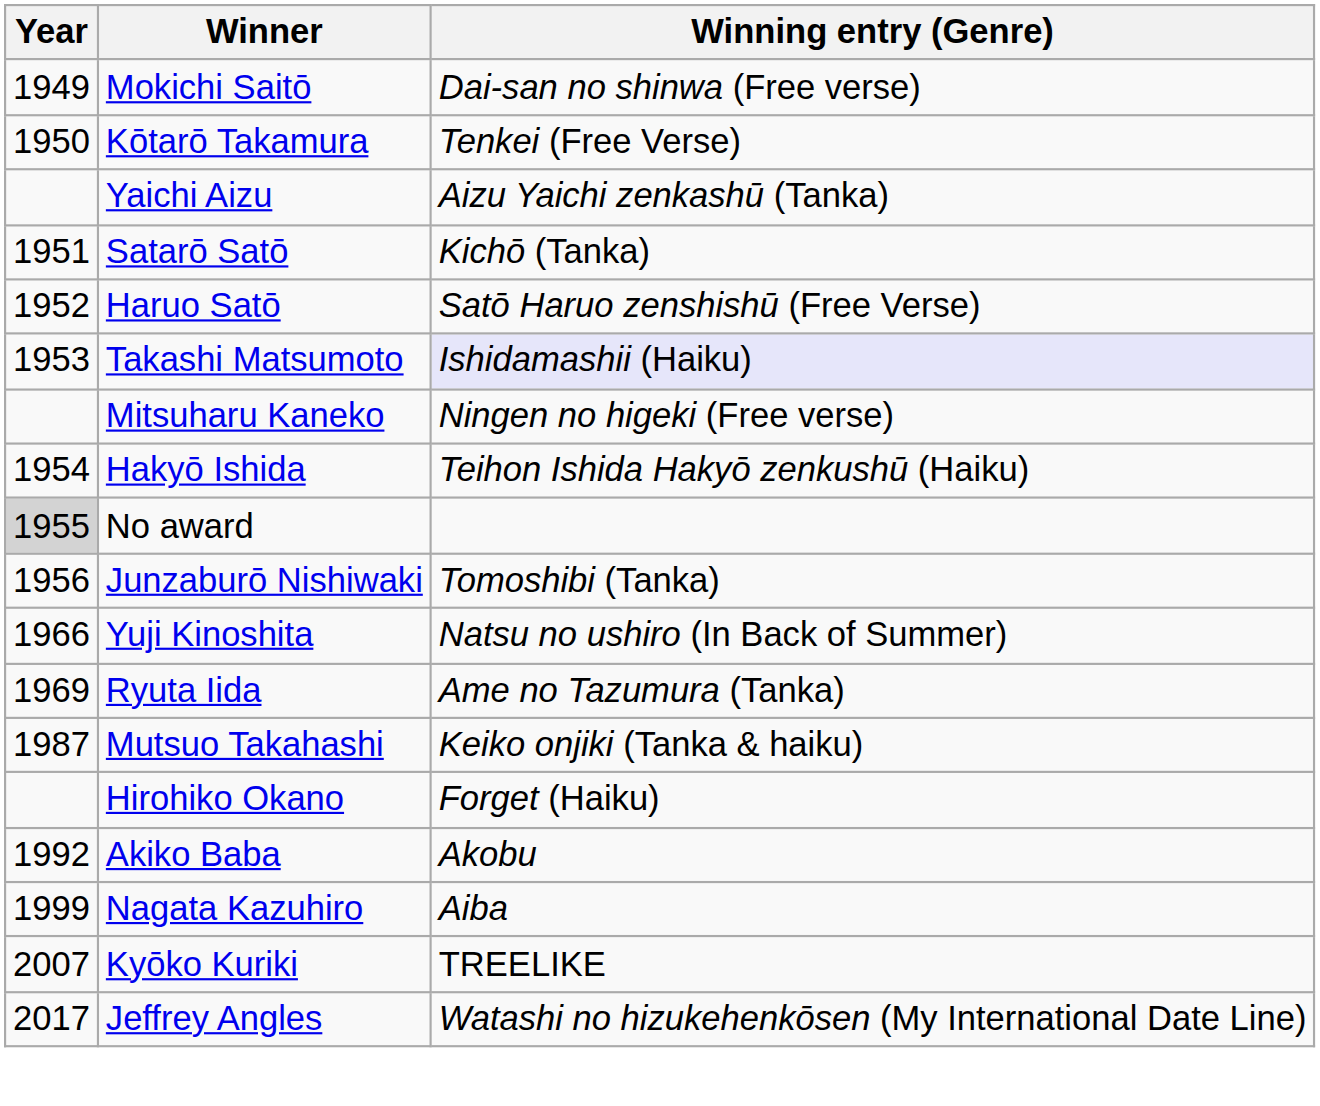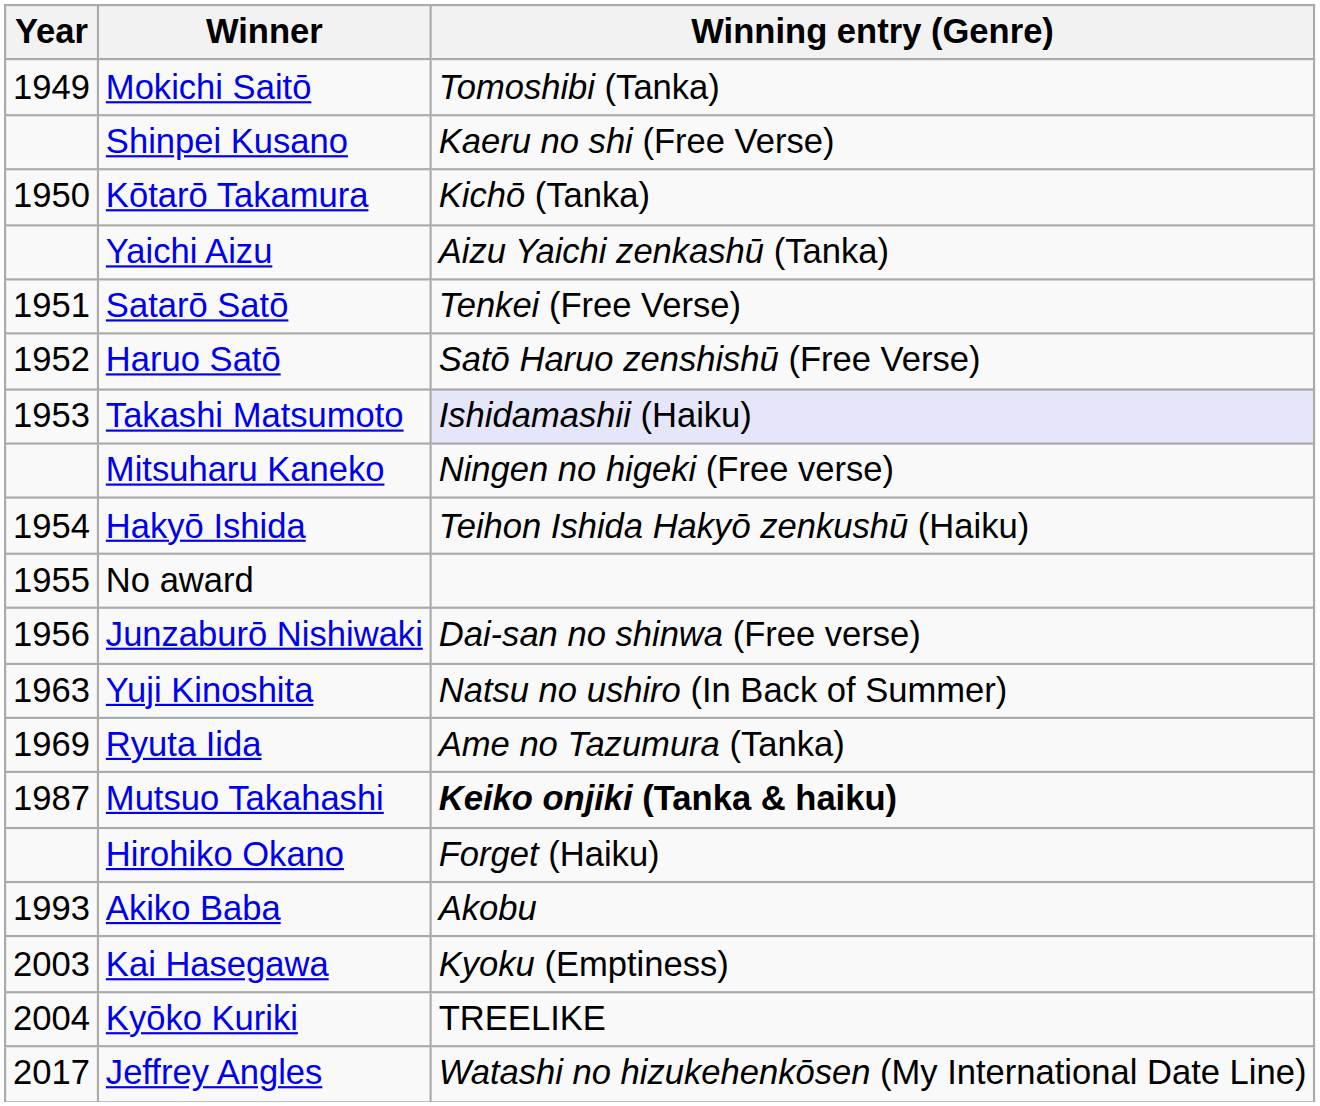Mokichi Saitō | Winning entry (Genre): Dai-san no shinwa (Free verse) -> Tomoshibi (Tanka)
+ row: Shinpei Kusano | Kaeru no shi (Free Verse)
Kōtarō Takamura | Winning entry (Genre): Tenkei (Free Verse) -> Kichō (Tanka)
Satarō Satō | Winning entry (Genre): Kichō (Tanka) -> Tenkei (Free Verse)
No award | Year: lightgrey background -> no background
Junzaburō Nishiwaki | Winning entry (Genre): Tomoshibi (Tanka) -> Dai-san no shinwa (Free verse)
Yuji Kinoshita | Year: 1966 -> 1963
Mutsuo Takahashi | Winning entry (Genre): normal -> bold
Akiko Baba | Year: 1992 -> 1993
- row: 1999 | Nagata Kazuhiro | Aiba
+ row: 2003 | Kai Hasegawa | Kyoku (Emptiness)
Kyōko Kuriki | Year: 2007 -> 2004
